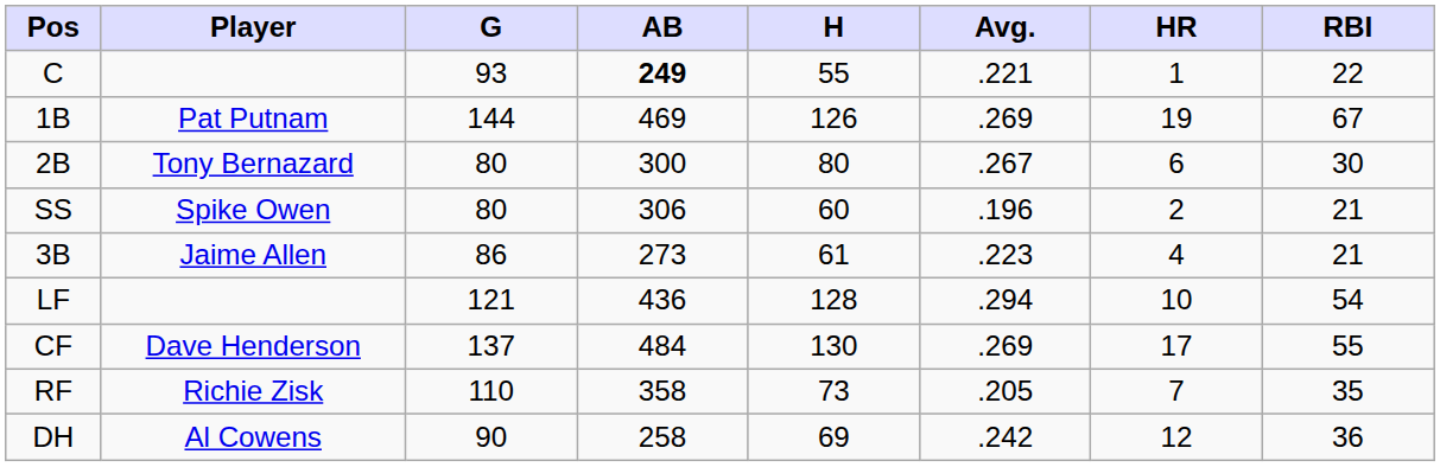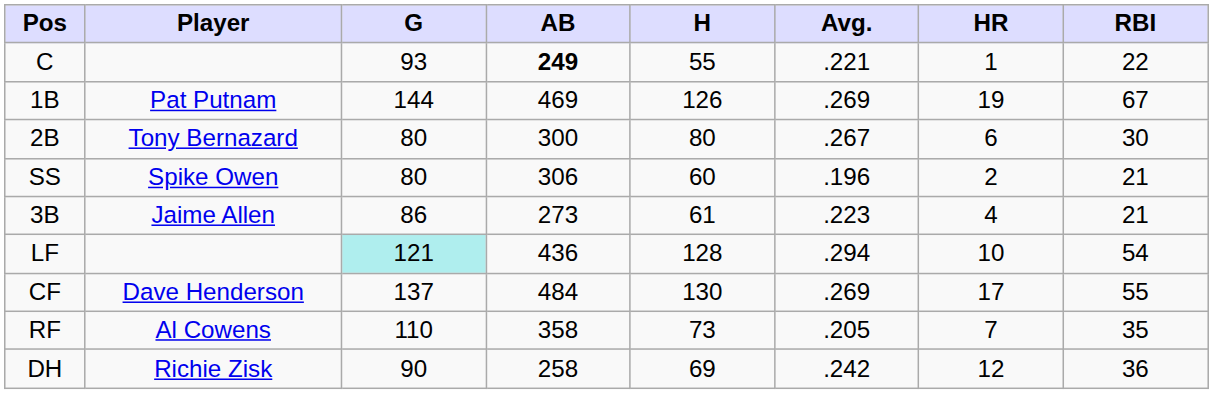LF | G: no background -> paleturquoise background
RF | Player: Richie Zisk -> Al Cowens
DH | Player: Al Cowens -> Richie Zisk
